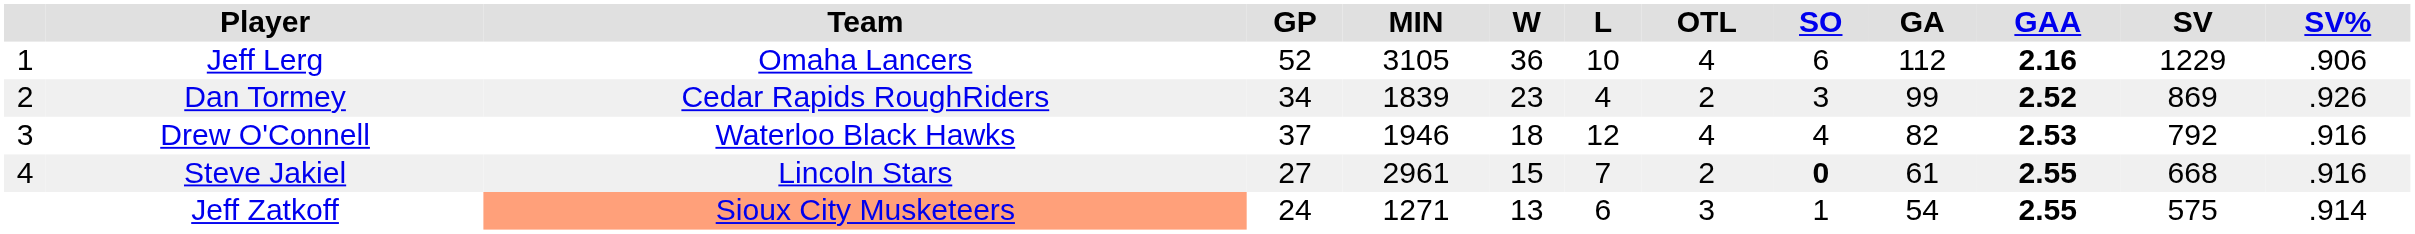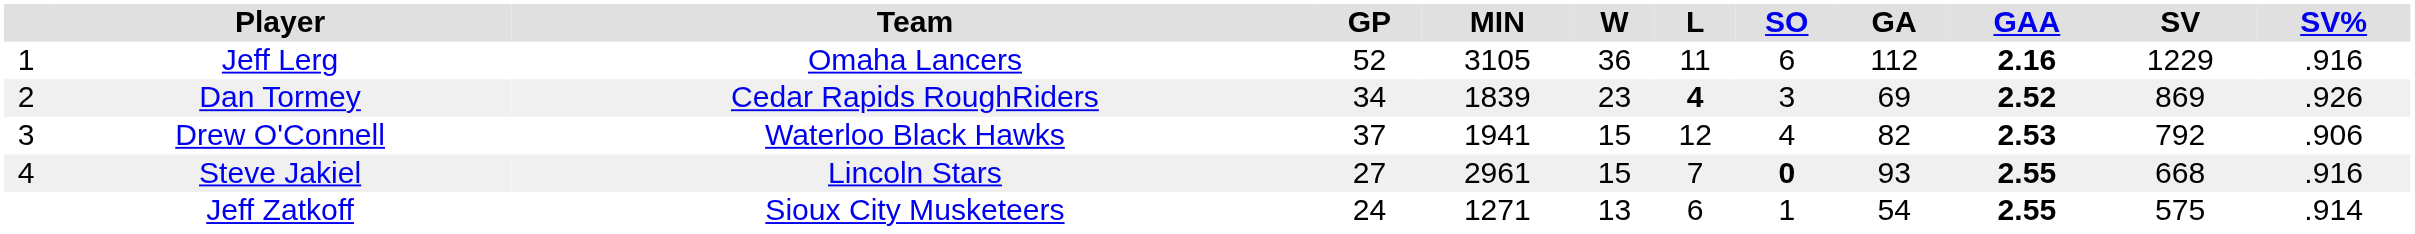- column: OTL | 4 | 2 | 4 | 2 | 3
Jeff Lerg | L: 10 -> 11
Jeff Lerg | SV%: .906 -> .916
Dan Tormey | L: normal -> bold
Dan Tormey | GA: 99 -> 69
Drew O'Connell | MIN: 1946 -> 1941
Drew O'Connell | W: 18 -> 15
Drew O'Connell | SV%: .916 -> .906
Steve Jakiel | GA: 61 -> 93
Jeff Zatkoff | Team: lightsalmon background -> no background
